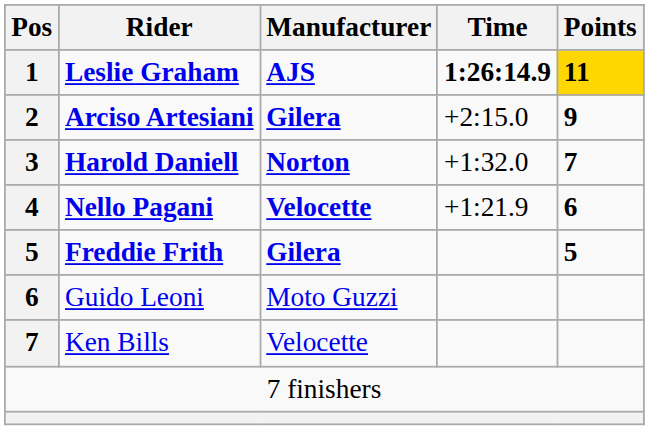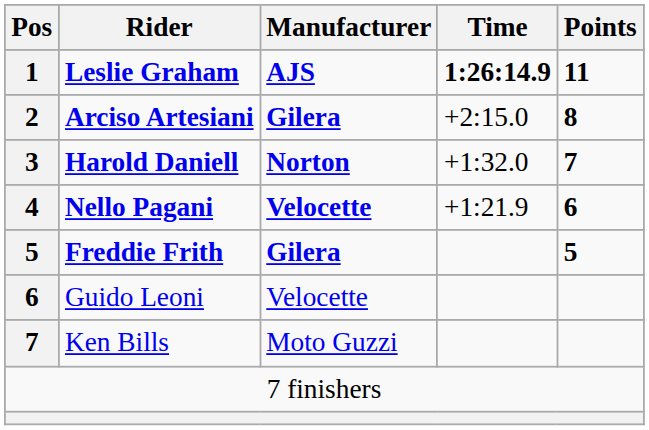Leslie Graham | Points: gold background -> no background
Arciso Artesiani | Points: 9 -> 8
Guido Leoni | Manufacturer: Moto Guzzi -> Velocette
Ken Bills | Manufacturer: Velocette -> Moto Guzzi
